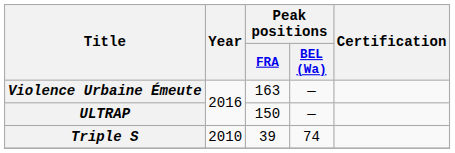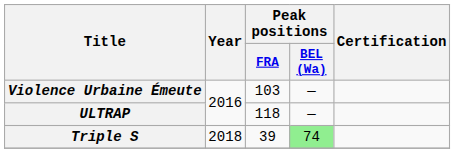Violence Urbaine Émeute | Peak positions / FRA: 163 -> 103
ULTRAP | Peak positions / FRA: 150 -> 118
Triple S | Year: 2010 -> 2018
Triple S | Peak positions / BEL (Wa): no background -> lightgreen background
